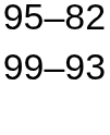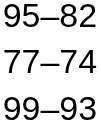+ row: 77–74
